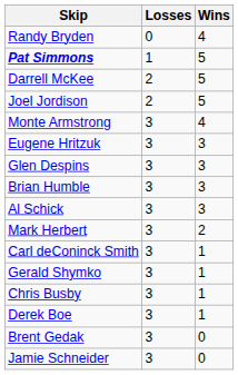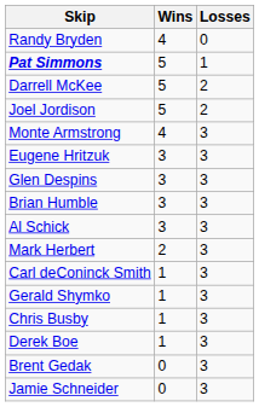columns swapped: Wins <-> Losses
